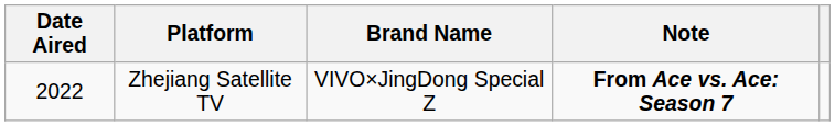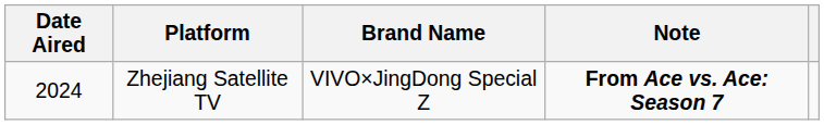Zhejiang Satellite TV | Date Aired: 2022 -> 2024
